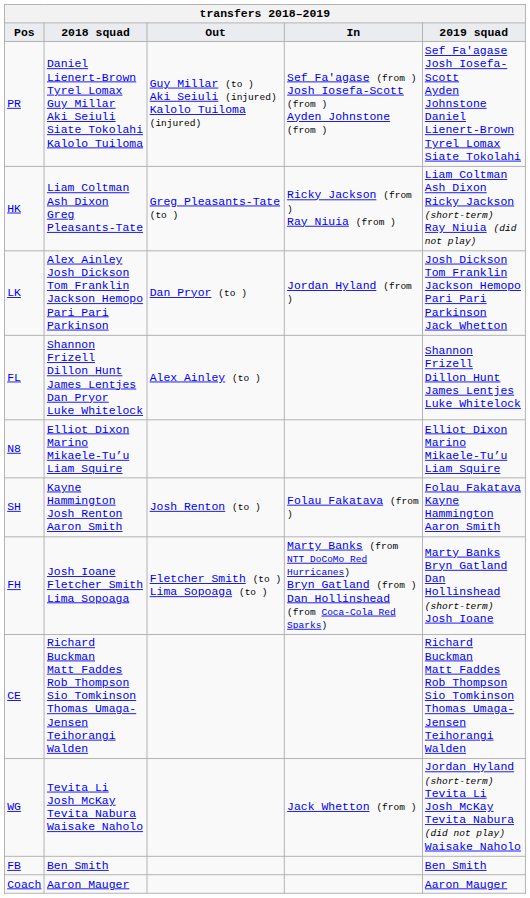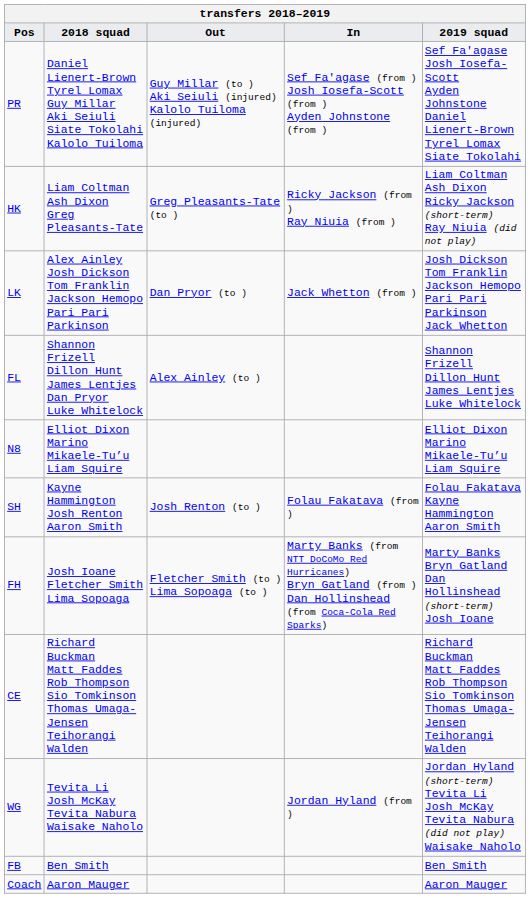LK | In: Jordan Hyland (from ) -> Jack Whetton (from )
WG | In: Jack Whetton (from ) -> Jordan Hyland (from )
